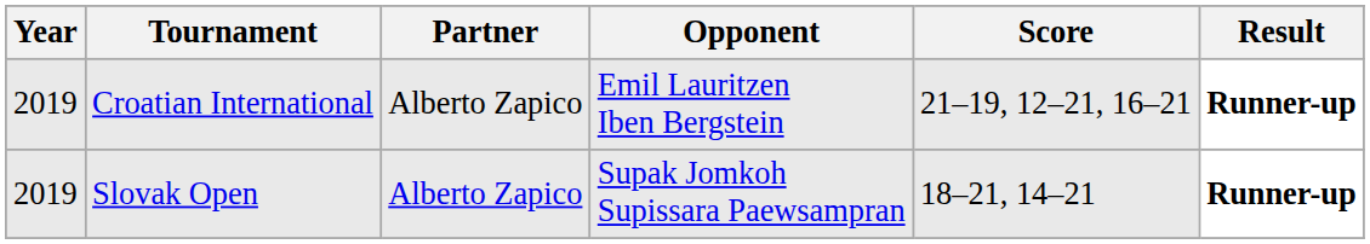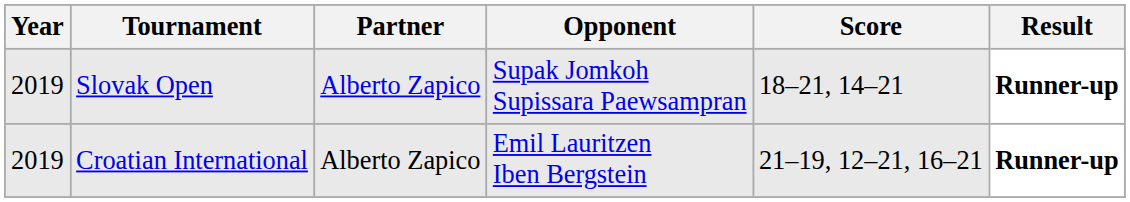rows swapped: Slovak Open <-> Croatian International
